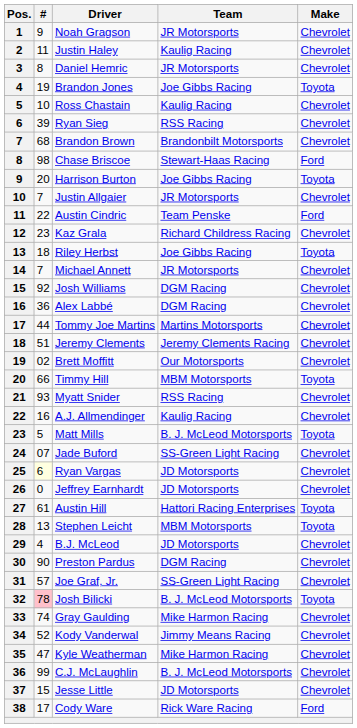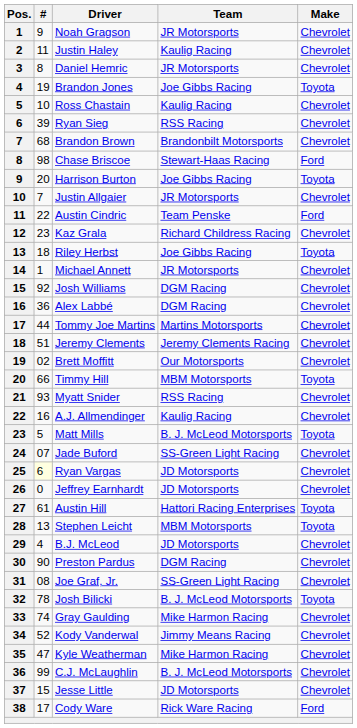Michael Annett | #: 7 -> 1
Joe Graf, Jr. | #: 57 -> 08
Josh Bilicki | #: pink background -> no background
